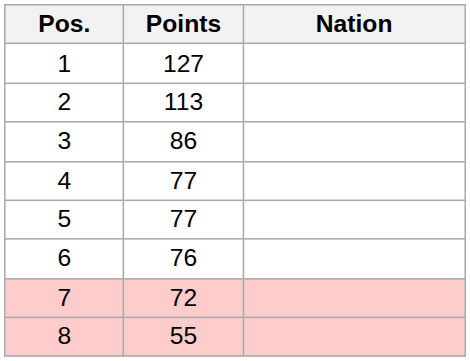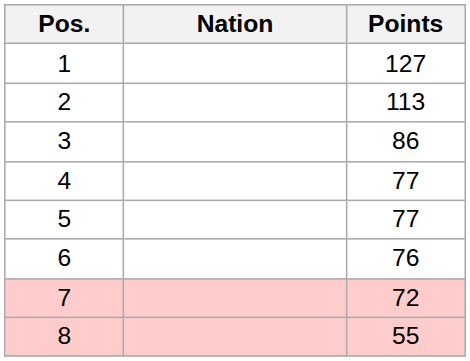columns swapped: Nation <-> Points
